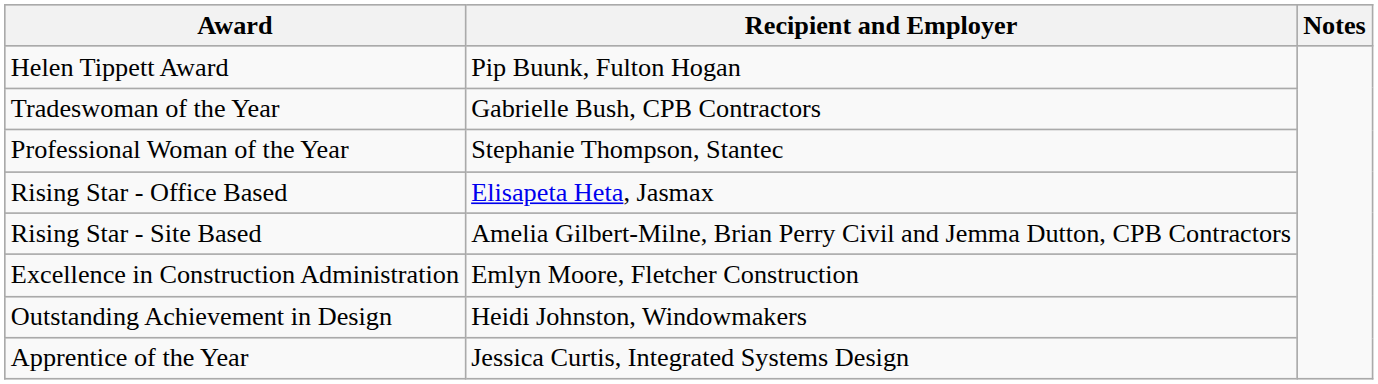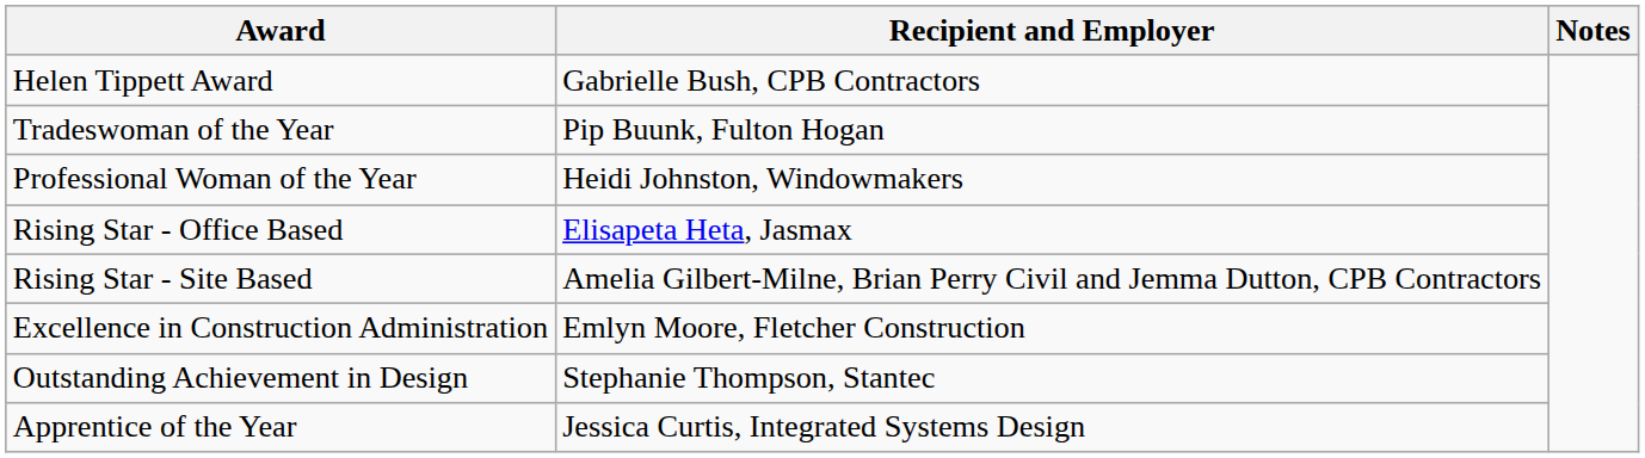Helen Tippett Award | Recipient and Employer: Pip Buunk, Fulton Hogan -> Gabrielle Bush, CPB Contractors
Tradeswoman of the Year | Recipient and Employer: Gabrielle Bush, CPB Contractors -> Pip Buunk, Fulton Hogan
Professional Woman of the Year | Recipient and Employer: Stephanie Thompson, Stantec -> Heidi Johnston, Windowmakers
Outstanding Achievement in Design | Recipient and Employer: Heidi Johnston, Windowmakers -> Stephanie Thompson, Stantec
